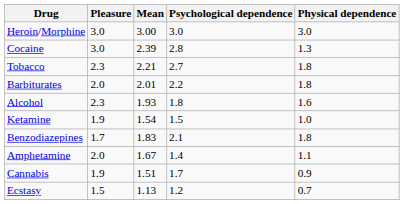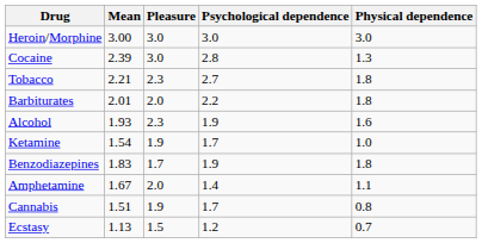columns swapped: Mean <-> Pleasure
Alcohol | Psychological dependence: 1.8 -> 1.9
Ketamine | Psychological dependence: 1.5 -> 1.7
Benzodiazepines | Psychological dependence: 2.1 -> 1.9
Cannabis | Physical dependence: 0.9 -> 0.8
